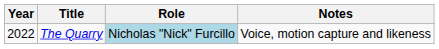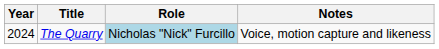The Quarry | Year: 2022 -> 2024
